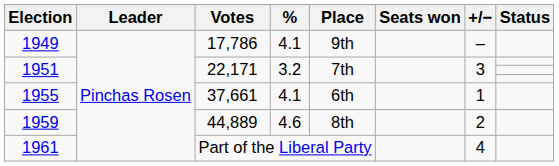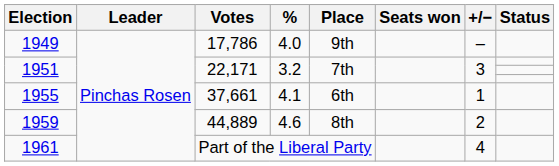1949 | %: 4.1 -> 4.0
